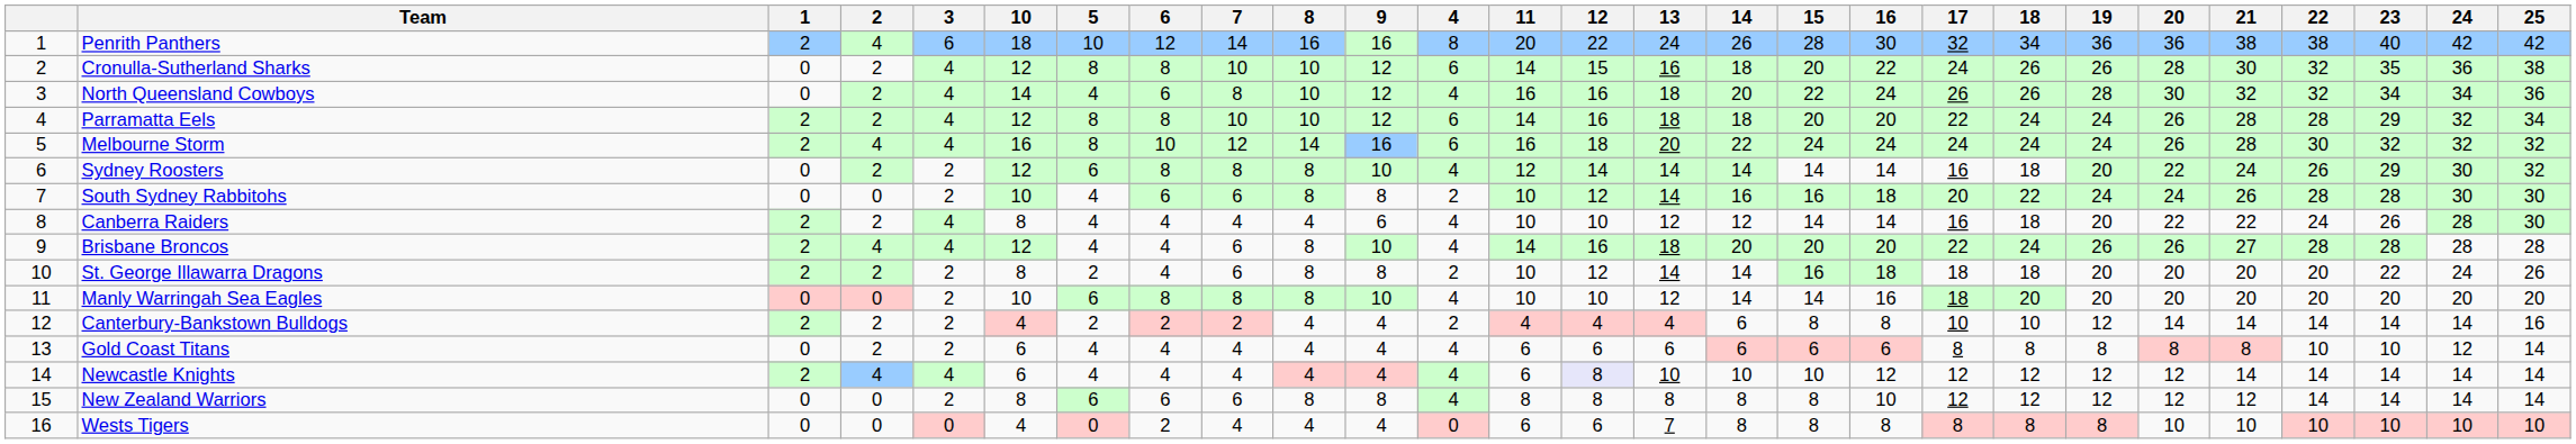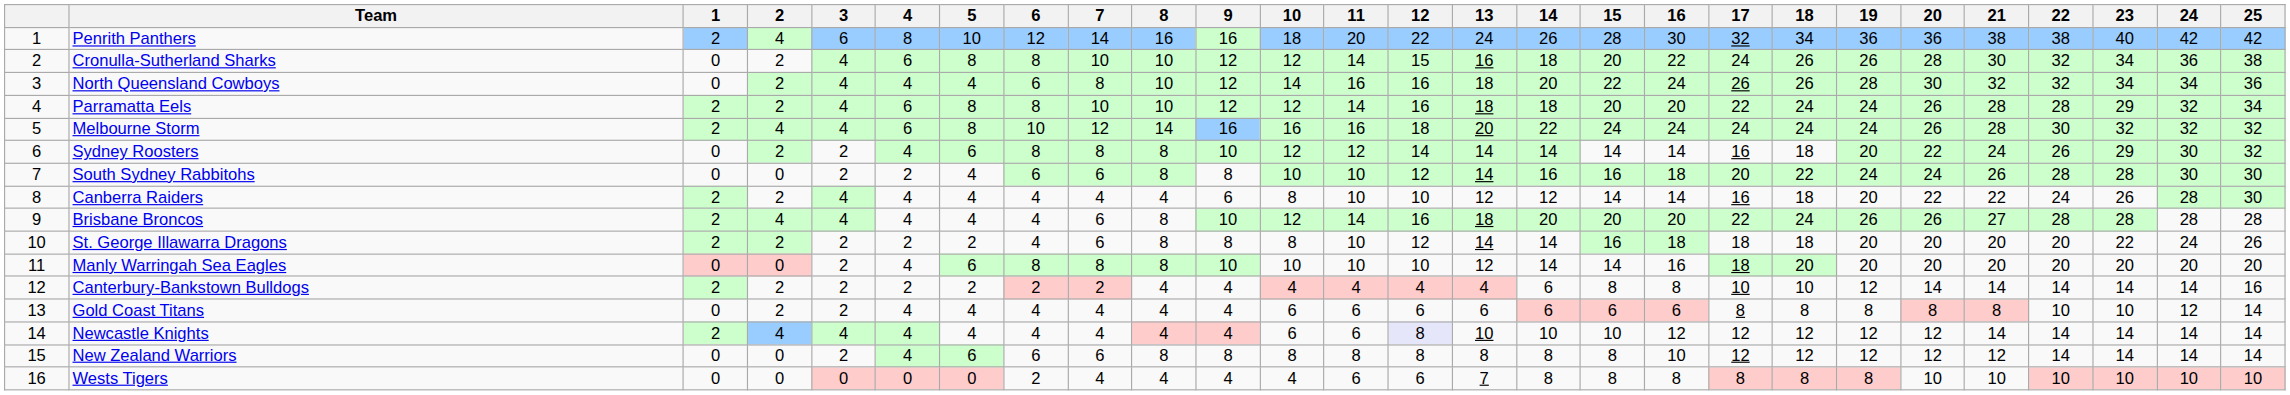columns swapped: 4 <-> 10
Cronulla-Sutherland Sharks | 23: 35 -> 34
